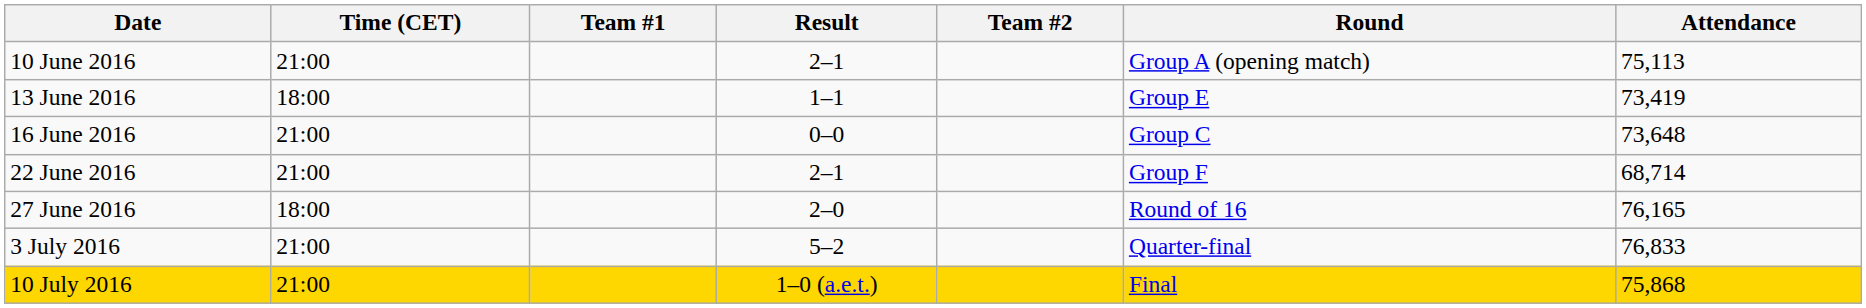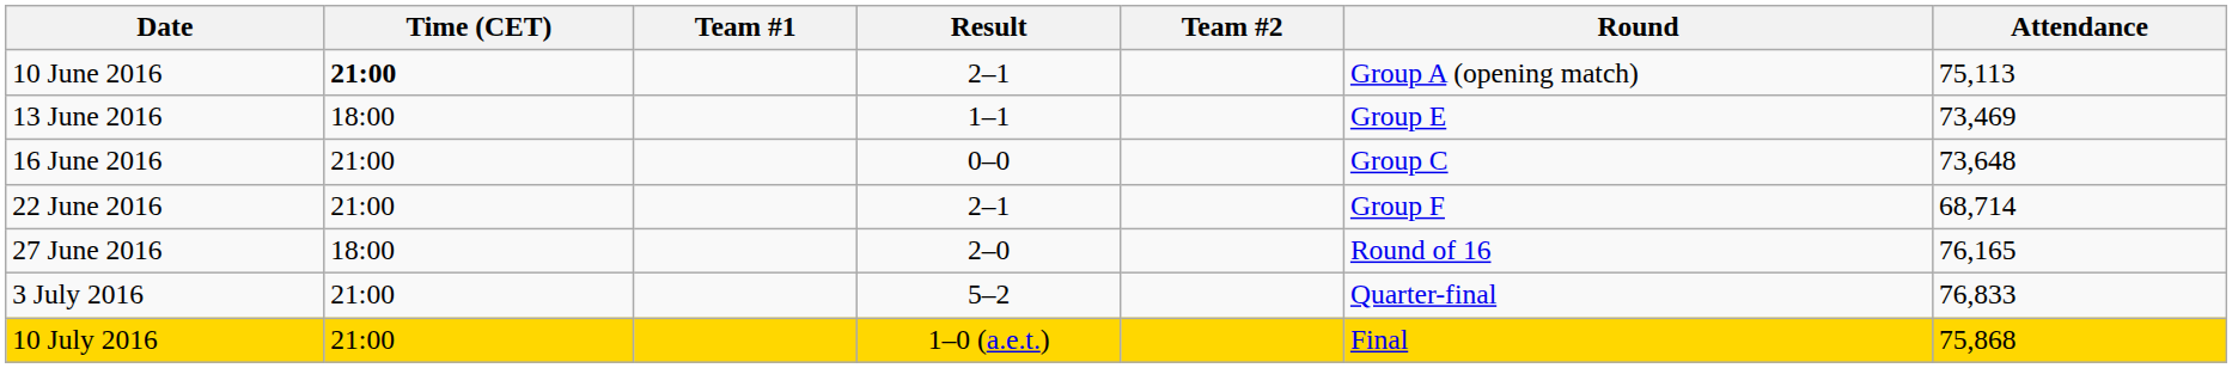10 June 2016 | Time (CET): normal -> bold
13 June 2016 | Attendance: 73,419 -> 73,469
